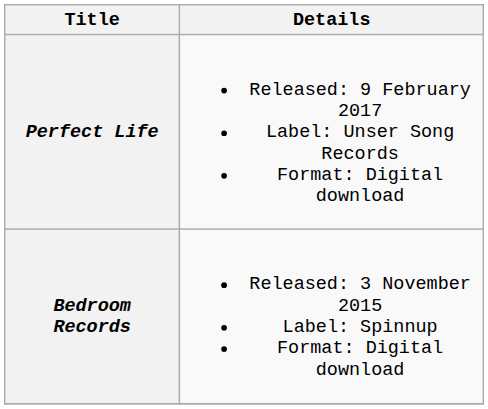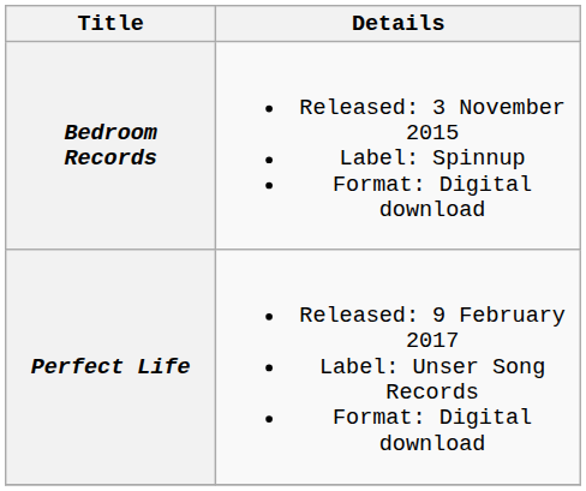rows swapped: Bedroom Records <-> Perfect Life
